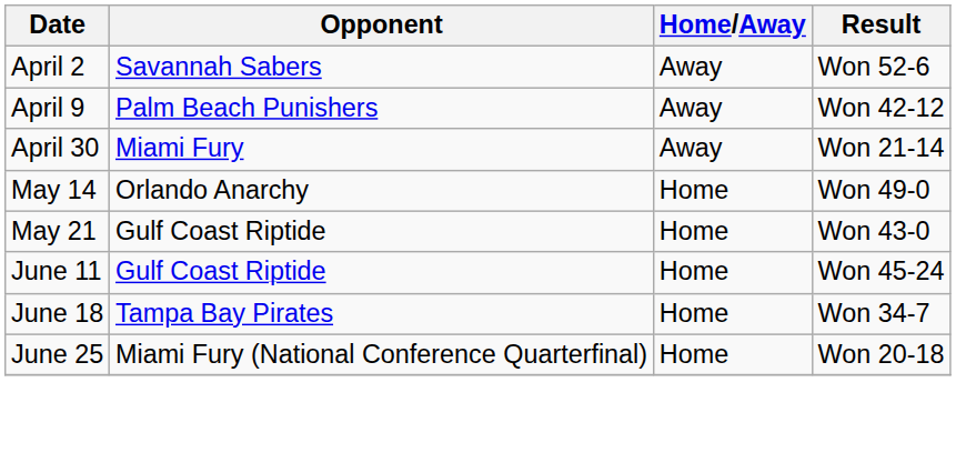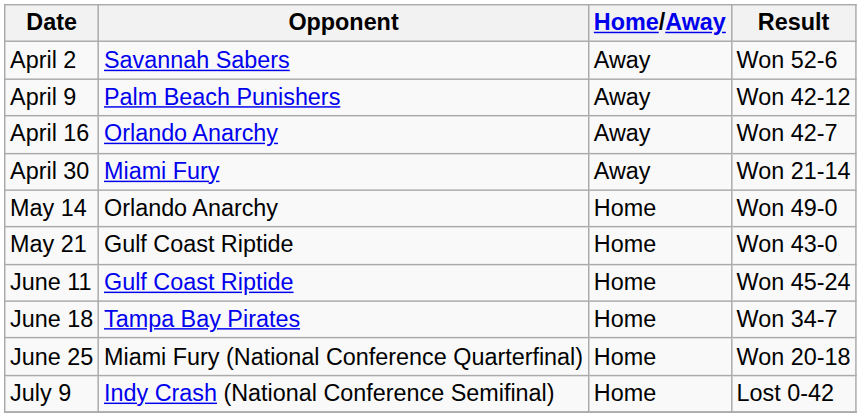+ row: April 16 | Orlando Anarchy | Away | Won 42-7
+ row: July 9 | Indy Crash (National Conference Semifinal) | Home | Lost 0-42
